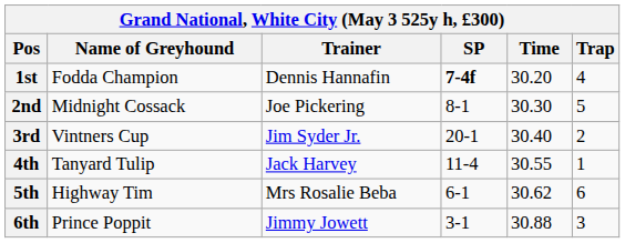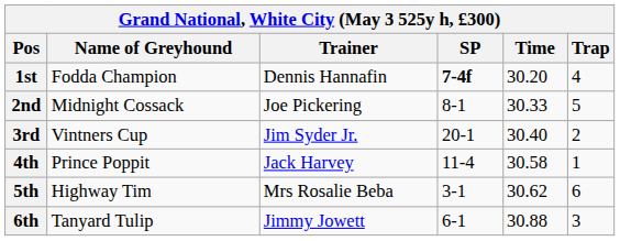2nd | Time: 30.30 -> 30.33
4th | Name of Greyhound: Tanyard Tulip -> Prince Poppit
4th | Time: 30.55 -> 30.58
5th | SP: 6-1 -> 3-1
6th | Name of Greyhound: Prince Poppit -> Tanyard Tulip
6th | SP: 3-1 -> 6-1
